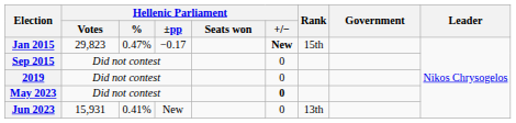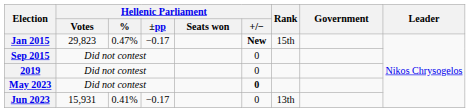Jun 2023 | Hellenic Parliament / ±pp: New -> −0.17
